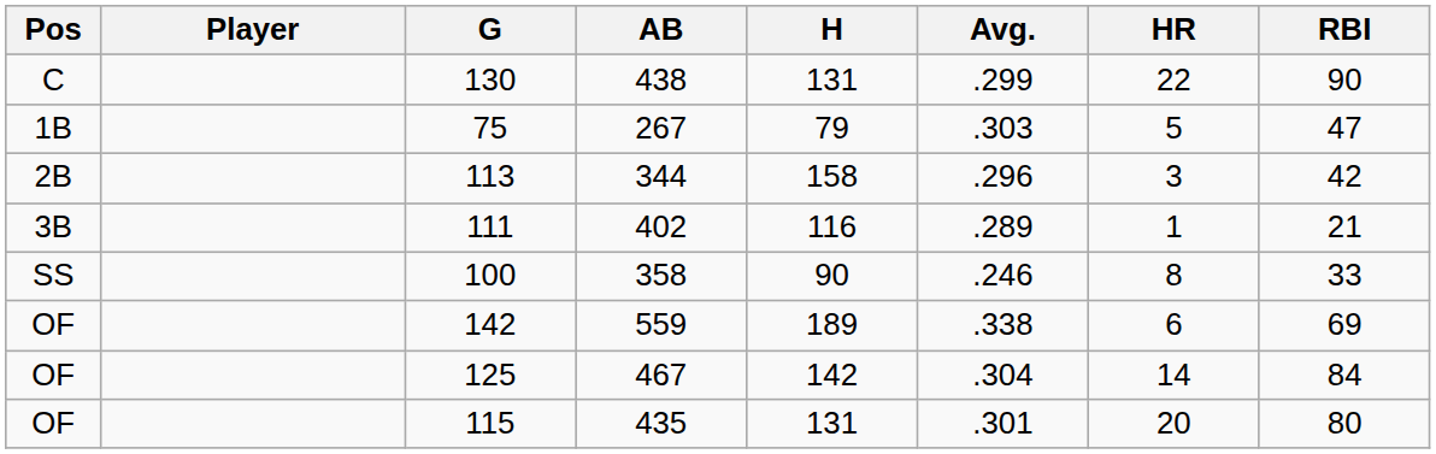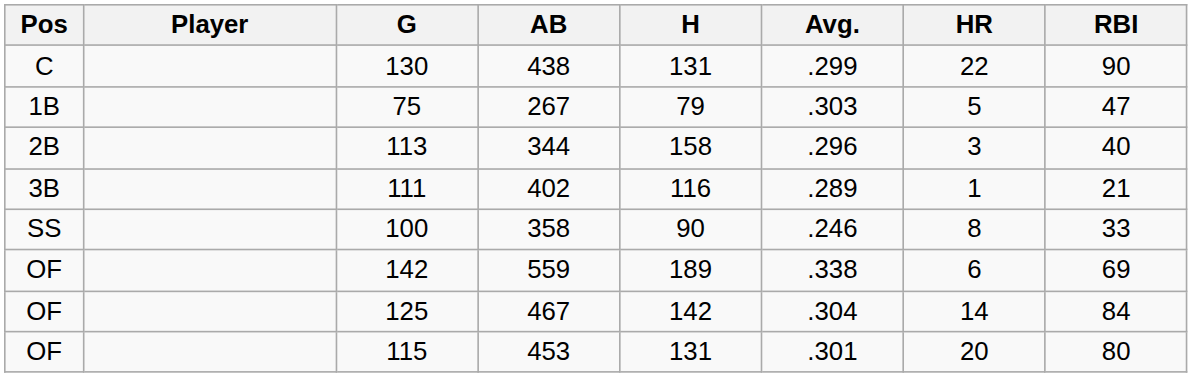113 | RBI: 42 -> 40
115 | AB: 435 -> 453
